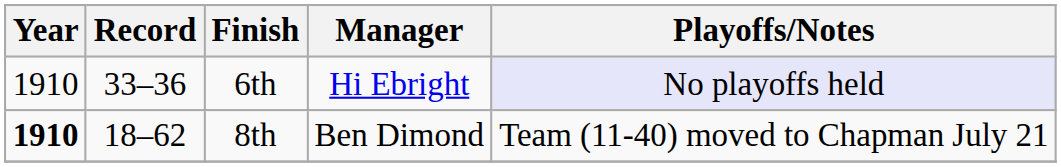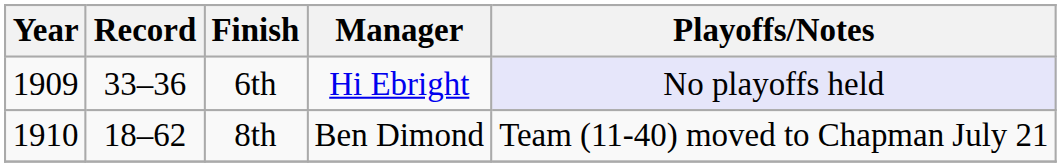6th | Year: 1910 -> 1909
8th | Year: bold -> normal
